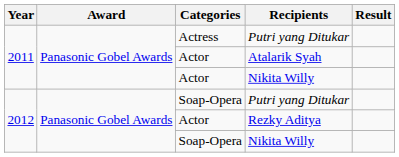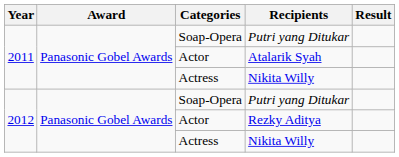2011 / Putri yang Ditukar | Categories: Actress -> Soap-Opera
2011 / Nikita Willy | Categories: Actor -> Actress
2012 / Nikita Willy | Categories: Soap-Opera -> Actress
